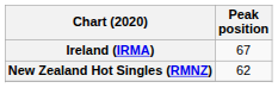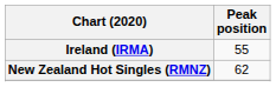Ireland (IRMA) | Peak position: 67 -> 55
